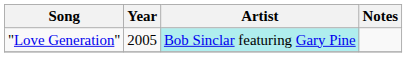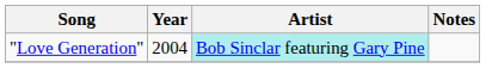"Love Generation" | Year: 2005 -> 2004
